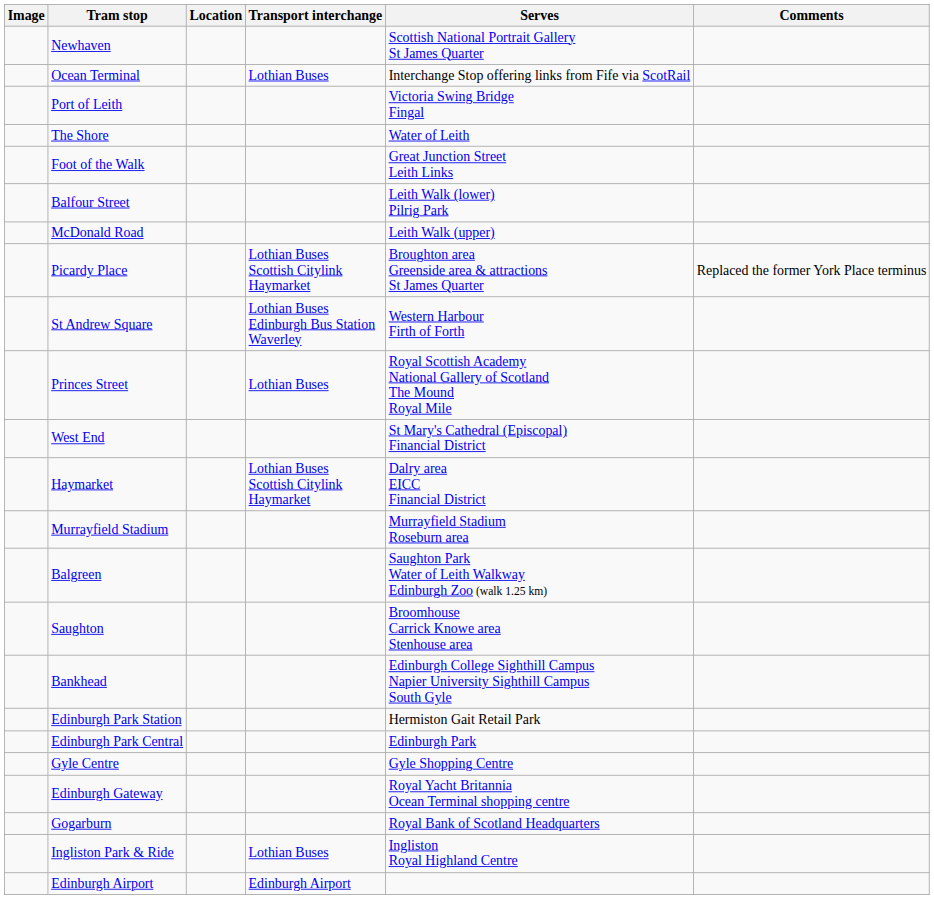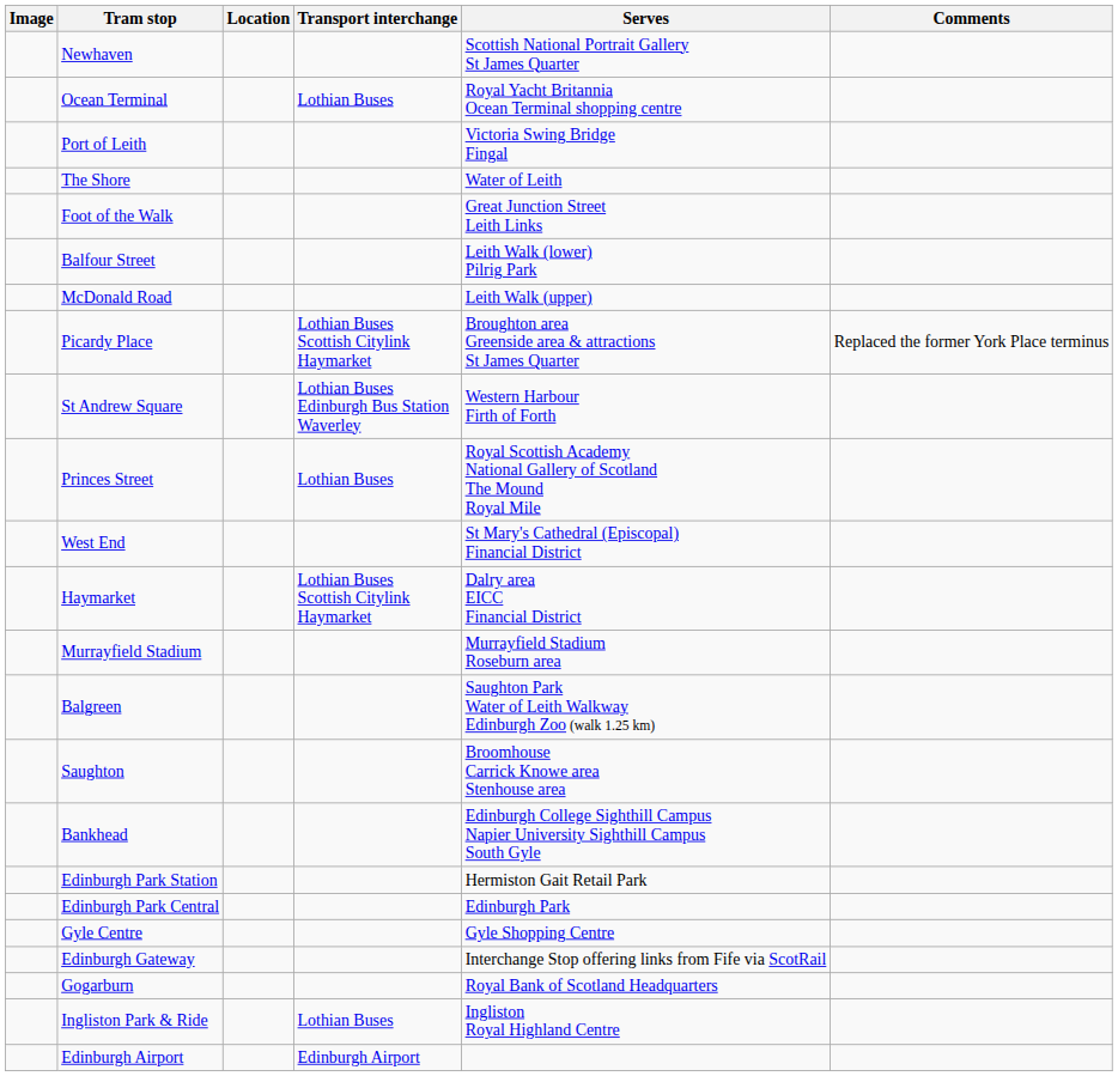Ocean Terminal | Serves: Interchange Stop offering links from Fife via ScotRail -> Royal Yacht Britannia Ocean Terminal shopping centre
Edinburgh Gateway | Serves: Royal Yacht Britannia Ocean Terminal shopping centre -> Interchange Stop offering links from Fife via ScotRail
